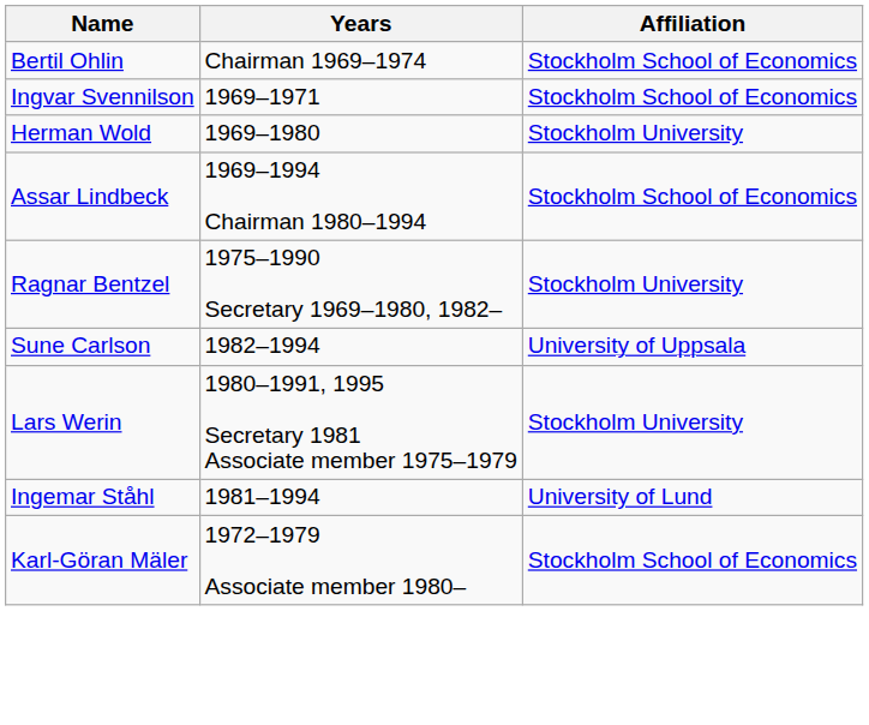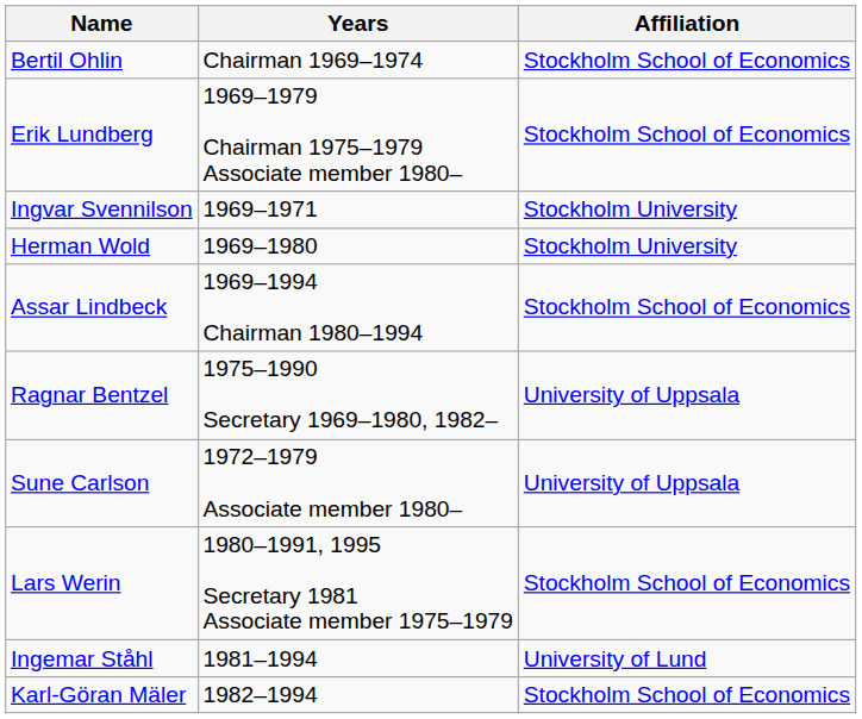+ row: Erik Lundberg | 1969–1979 Chairman 1975–1979 Associate member 1980– | Stockholm School of Economics
Ingvar Svennilson | Affiliation: Stockholm School of Economics -> Stockholm University
Ragnar Bentzel | Affiliation: Stockholm University -> University of Uppsala
Sune Carlson | Years: 1982–1994 -> 1972–1979 Associate member 1980–
Lars Werin | Affiliation: Stockholm University -> Stockholm School of Economics
Karl-Göran Mäler | Years: 1972–1979 Associate member 1980– -> 1982–1994
